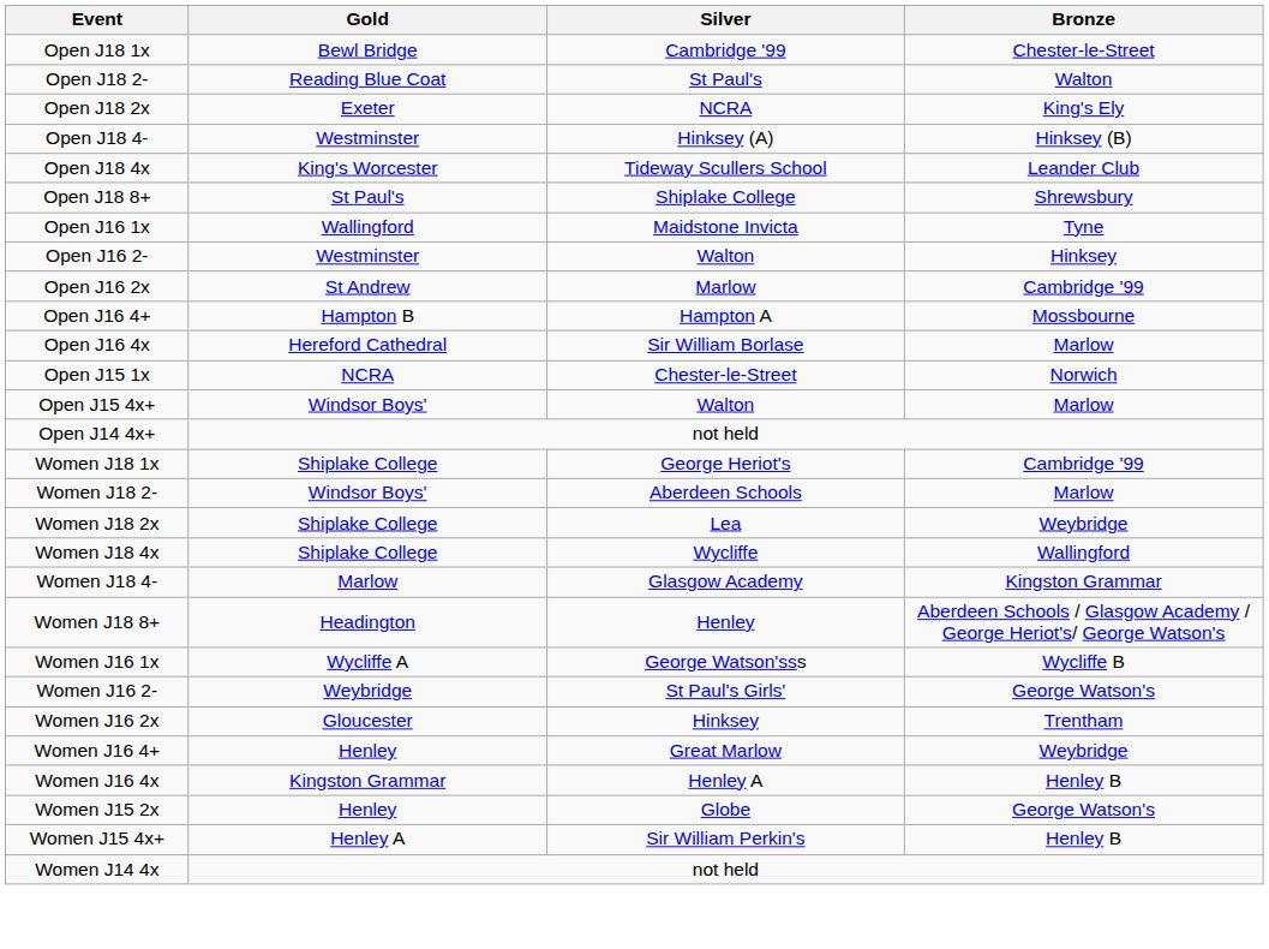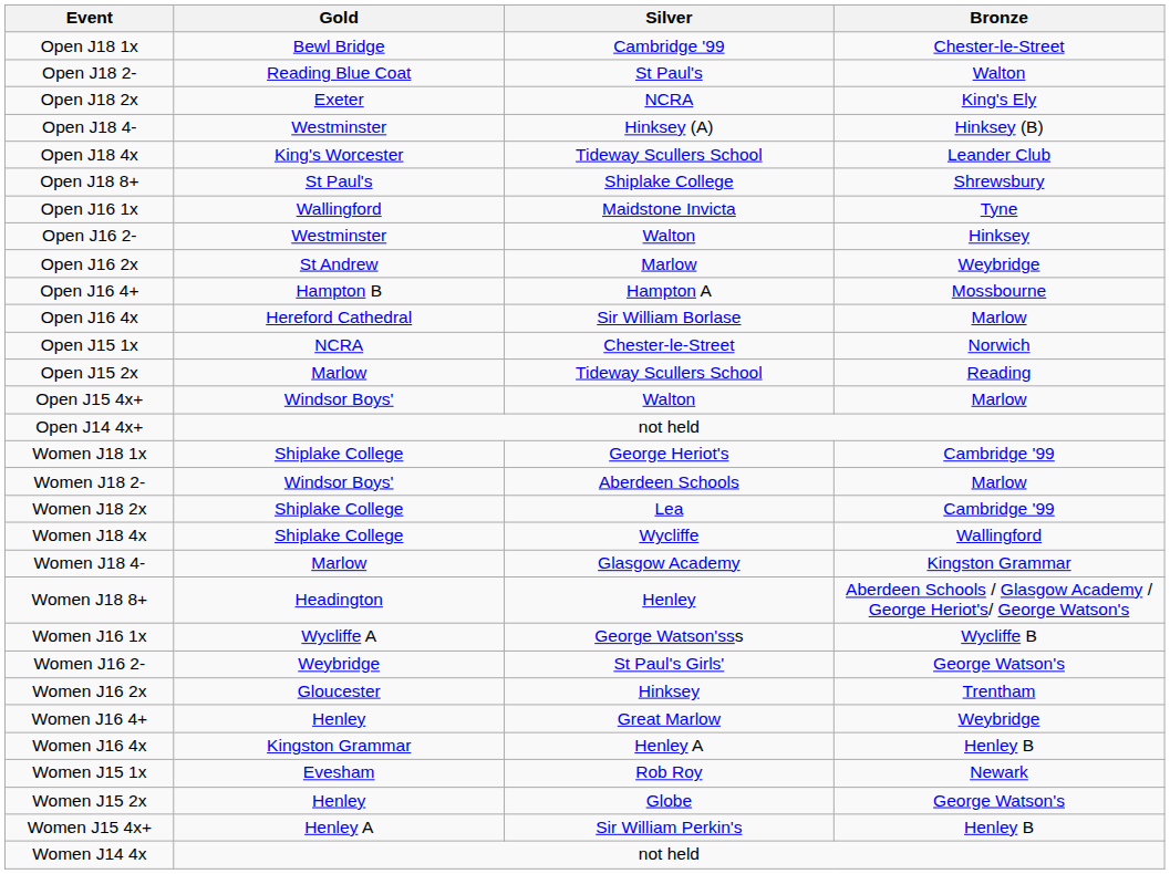Open J16 2x | Bronze: Cambridge '99 -> Weybridge
+ row: Open J15 2x | Marlow | Tideway Scullers School | Reading
Women J18 2x | Bronze: Weybridge -> Cambridge '99
+ row: Women J15 1x | Evesham | Rob Roy | Newark
